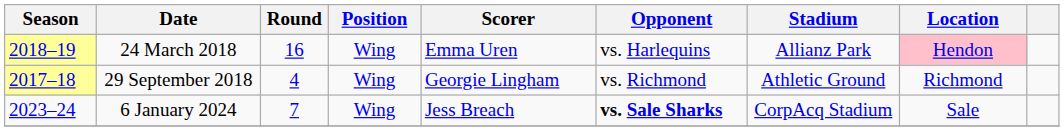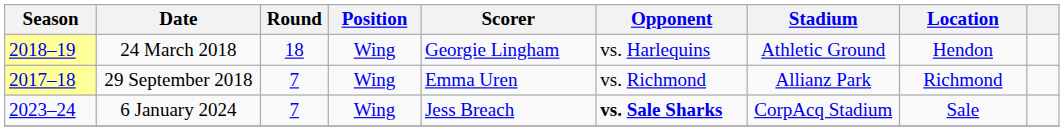24 March 2018 | Round: 16 -> 18
24 March 2018 | Scorer: Emma Uren -> Georgie Lingham
24 March 2018 | Stadium: Allianz Park -> Athletic Ground
24 March 2018 | Location: pink background -> no background
29 September 2018 | Round: 4 -> 7
29 September 2018 | Scorer: Georgie Lingham -> Emma Uren
29 September 2018 | Stadium: Athletic Ground -> Allianz Park
